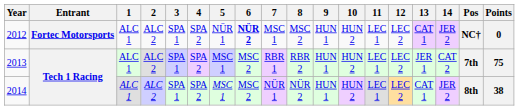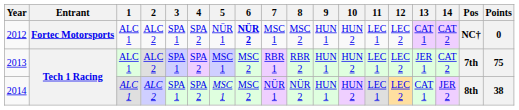2012 | 14: JER 2 -> CAT 2
